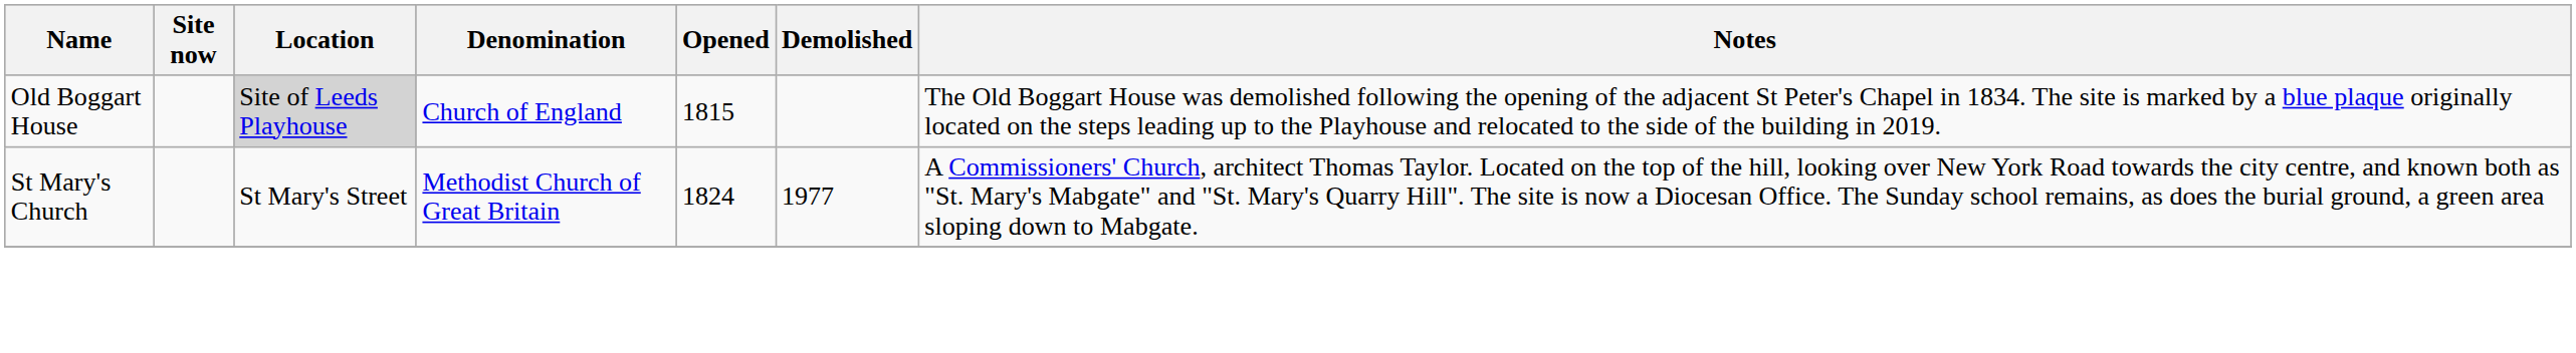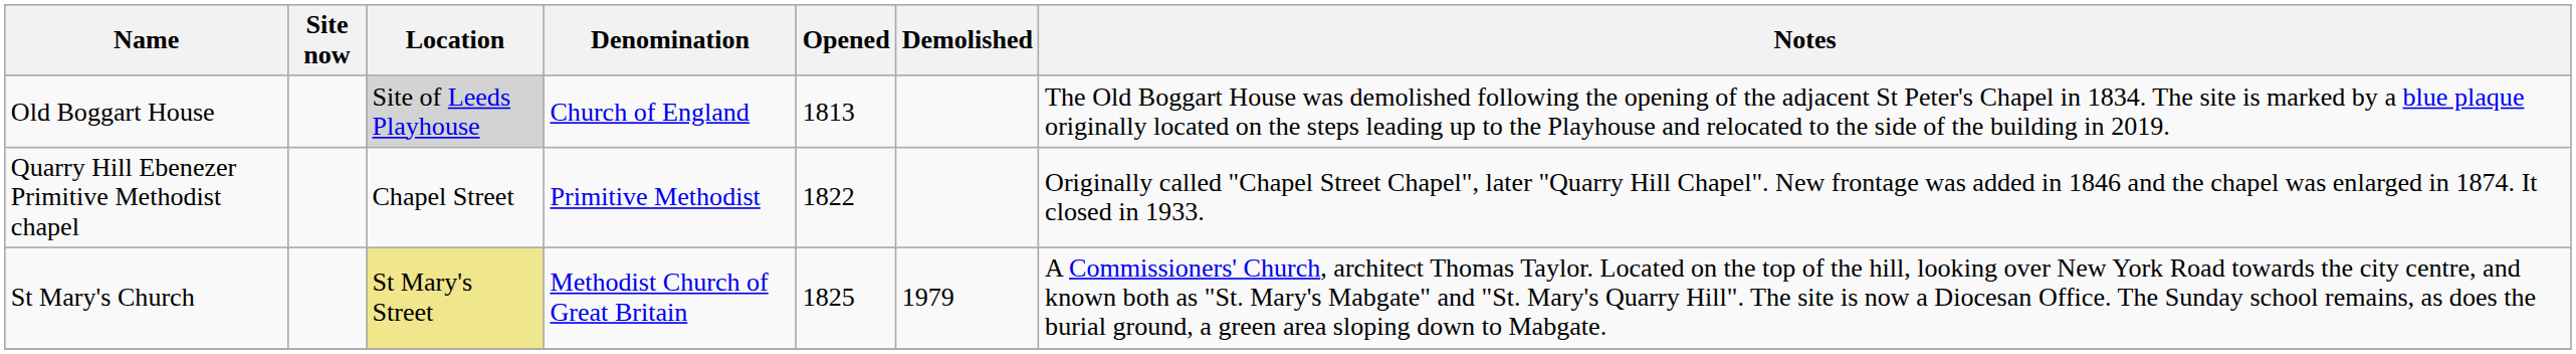Old Boggart House | Opened: 1815 -> 1813
+ row: Quarry Hill Ebenezer Primitive Methodist chapel | Chapel Street | Primitive Methodist | 1822 | Originally called "Chapel Street Chapel", later "Quarry Hill Chapel". New frontage was added in 1846 and the chapel was enlarged in 1874. It closed in 1933.
St Mary's Church | Location: no background -> khaki background
St Mary's Church | Opened: 1824 -> 1825
St Mary's Church | Demolished: 1977 -> 1979
